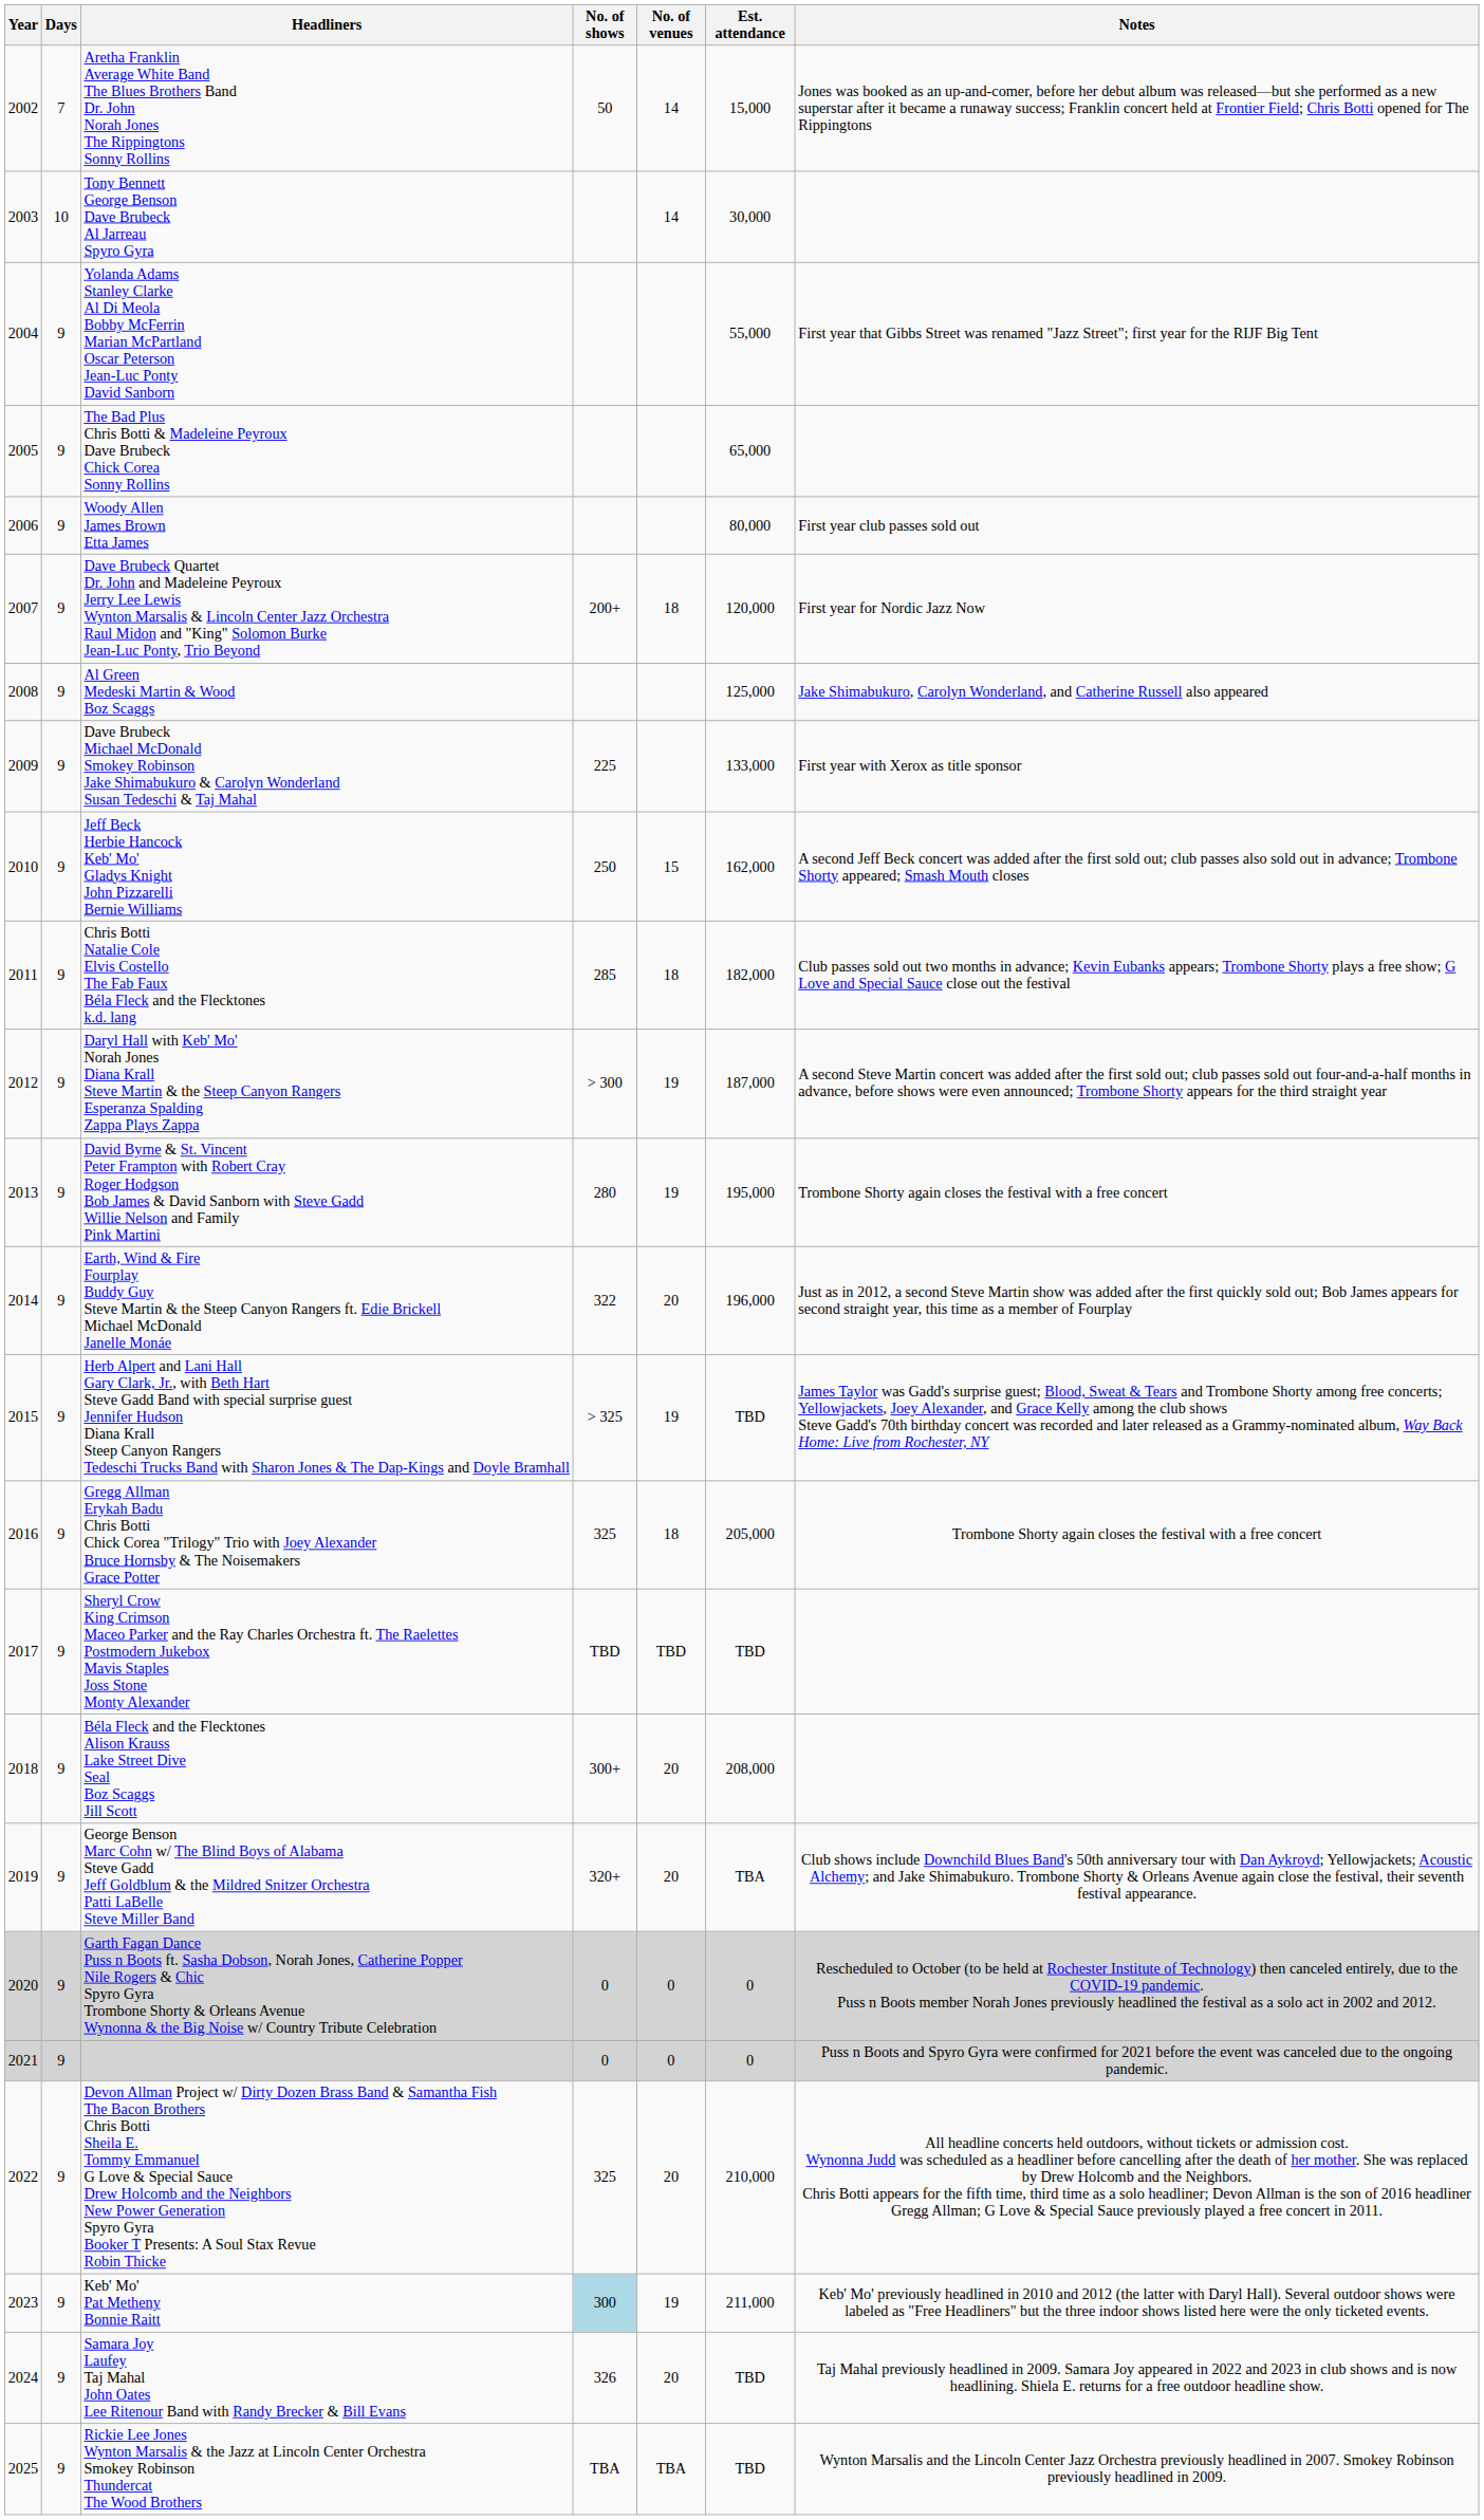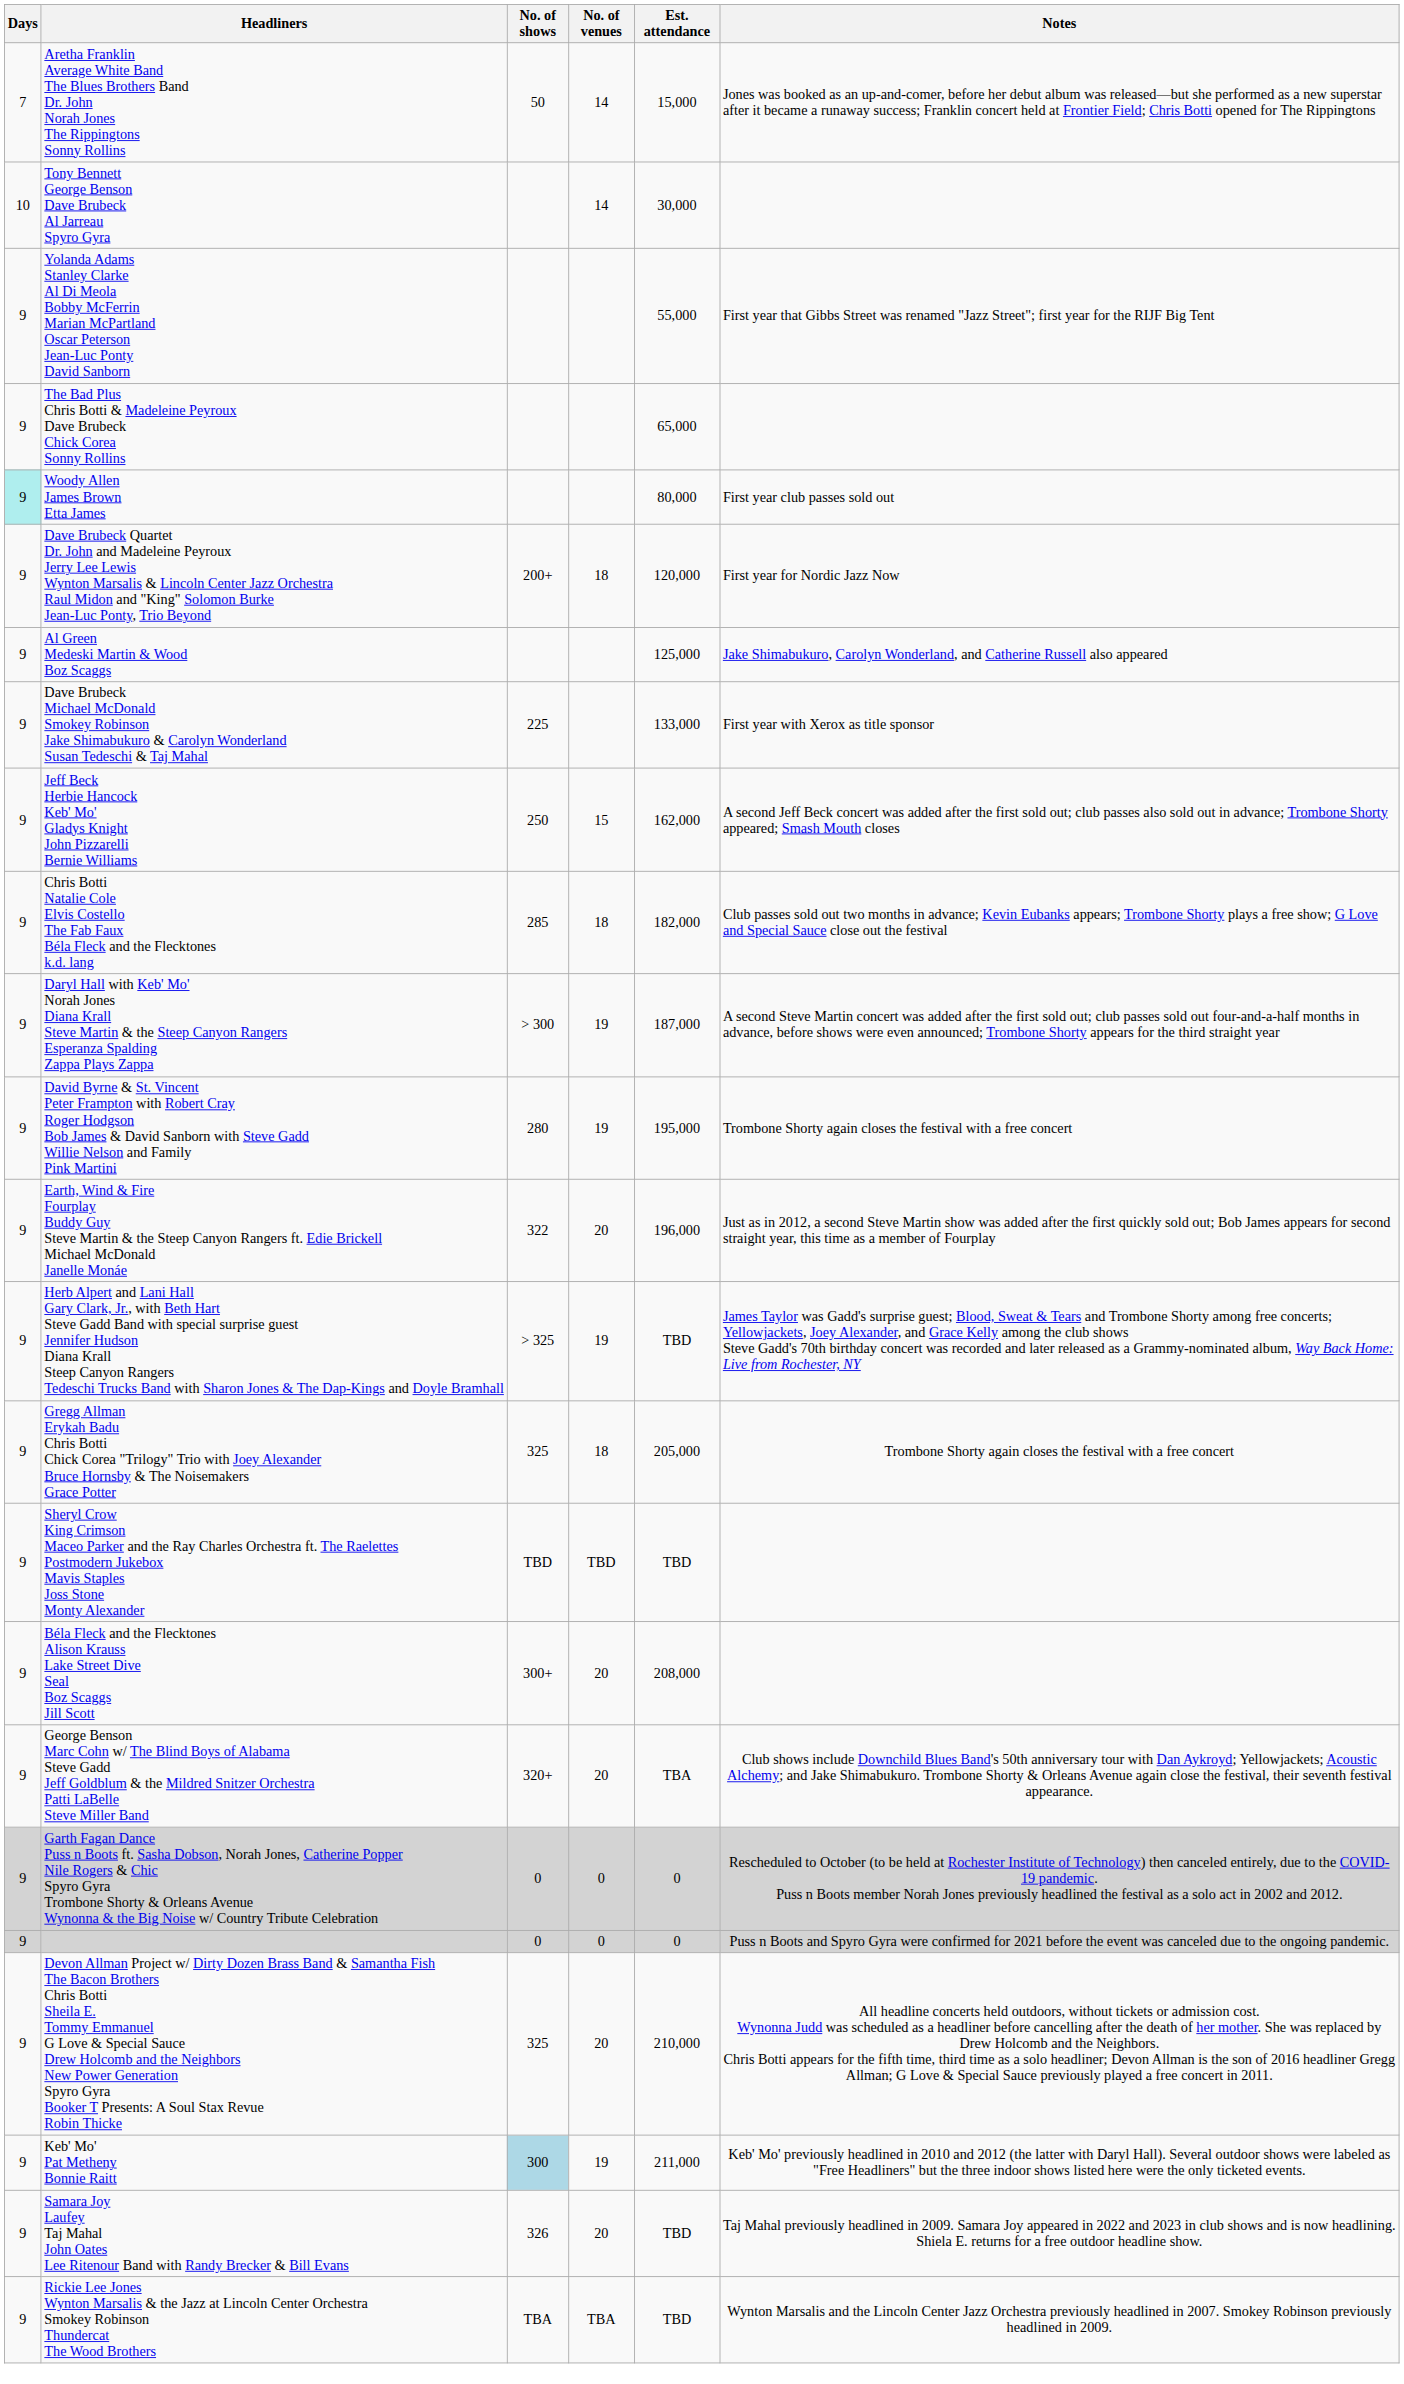- column: Year | 2002 | 2003 | 2004 | 2005 | 2006 | 2007 | 2008 | 2009 | 2010 | 2011 | 2012 | 2013 | 2014 | 2015 | 2016 | 2017 | 2018 | 2019 | 2020 | 2021 | 2022 | 2023 | 2024 | 2025
Woody Allen James Brown Etta James | Days: no background -> paleturquoise background
